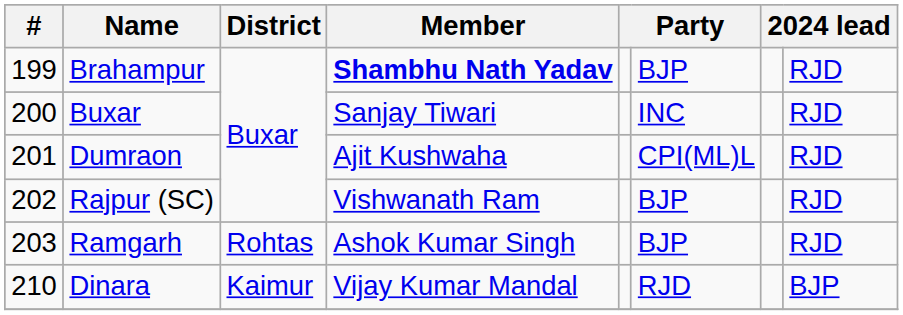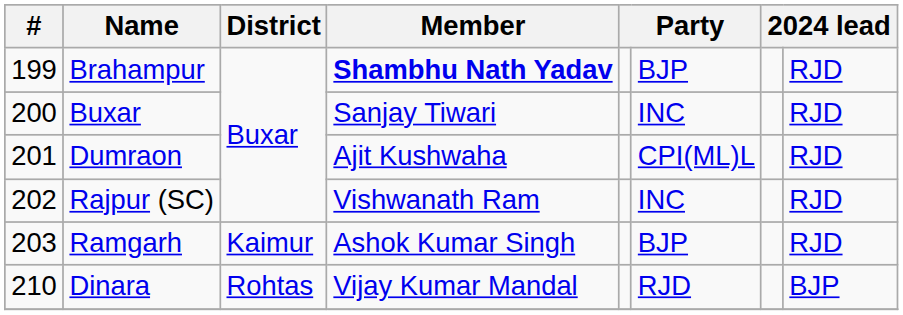Rajpur (SC) | column 6: BJP -> INC
Ramgarh | District: Rohtas -> Kaimur
Dinara | District: Kaimur -> Rohtas
